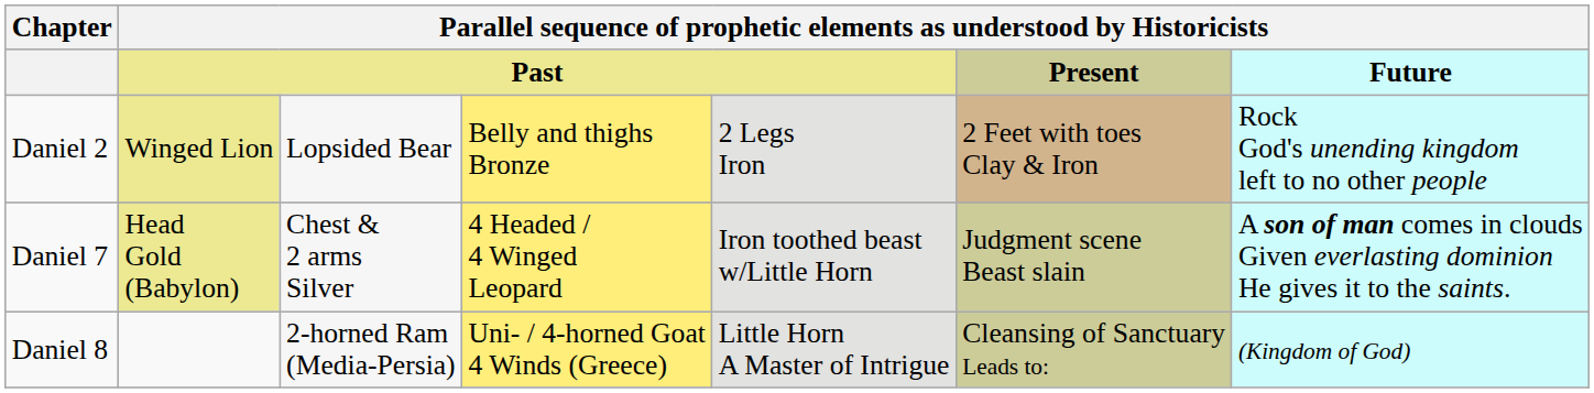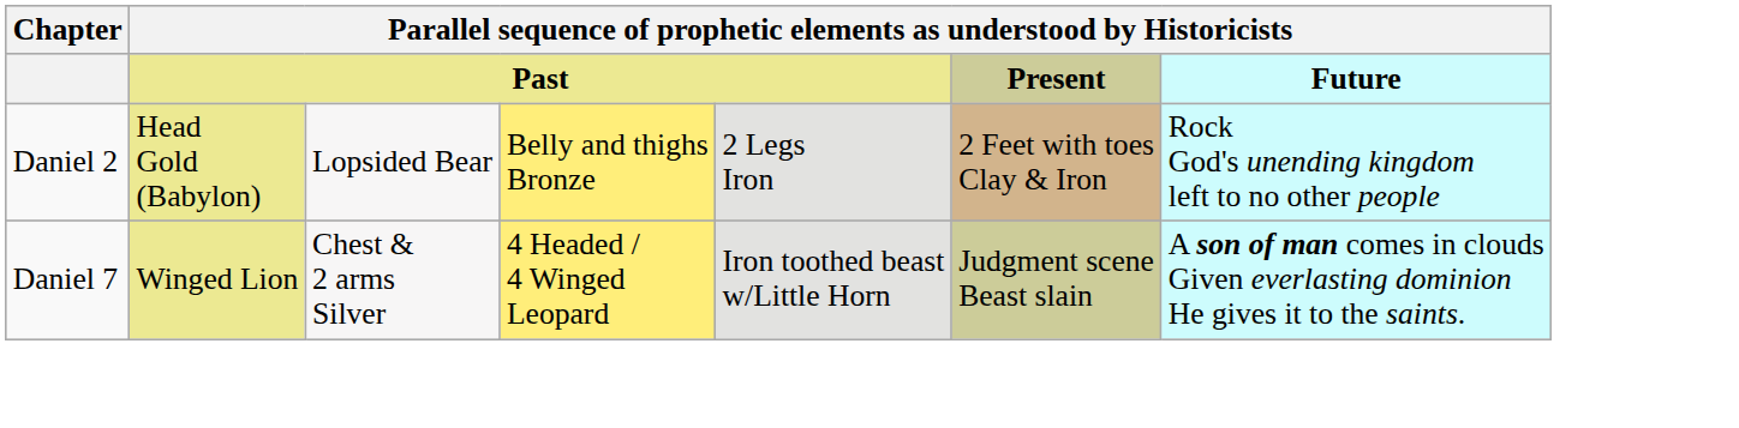Daniel 2 | column 2: Winged Lion -> Head Gold (Babylon)
Daniel 7 | column 2: Head Gold (Babylon) -> Winged Lion
- row: Daniel 8 | 2-horned Ram (Media-Persia) | Uni- / 4-horned Goat 4 Winds (Greece) | Little Horn A Master of Intrigue | Cleansing of Sanctuary Leads to: | (Kingdom of God)
